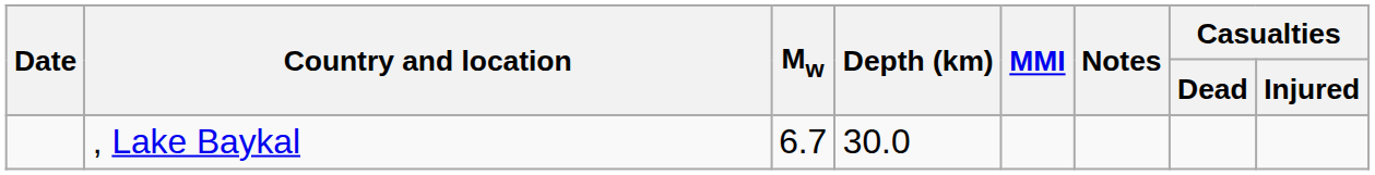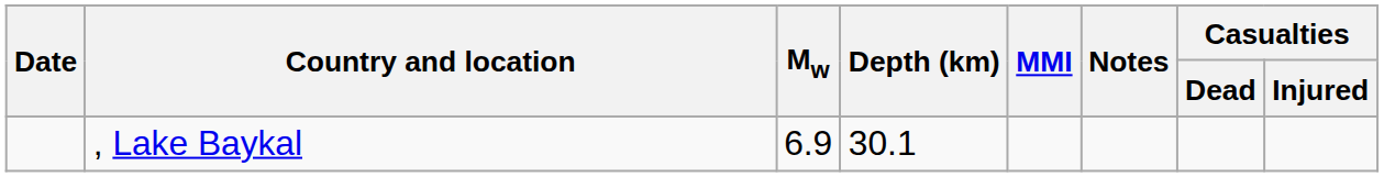, Lake Baykal | Mw: 6.7 -> 6.9
, Lake Baykal | Depth (km): 30.0 -> 30.1
